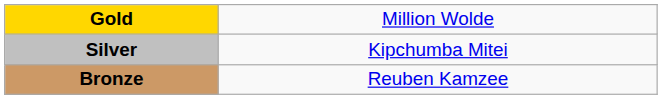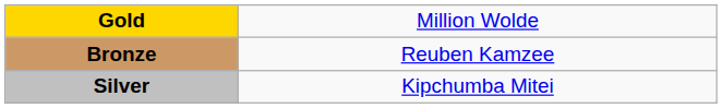rows swapped: Silver <-> Bronze
